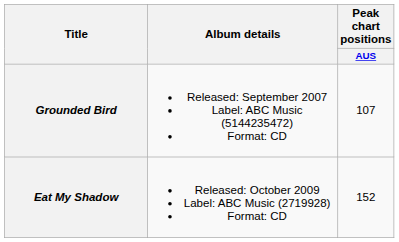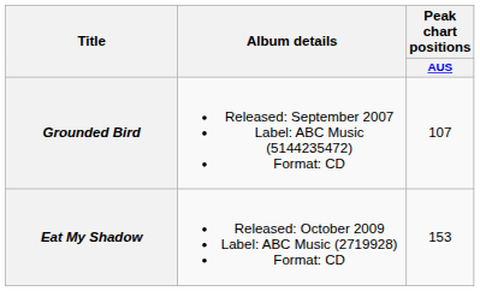Eat My Shadow | Peak chart positions / AUS: 152 -> 153
